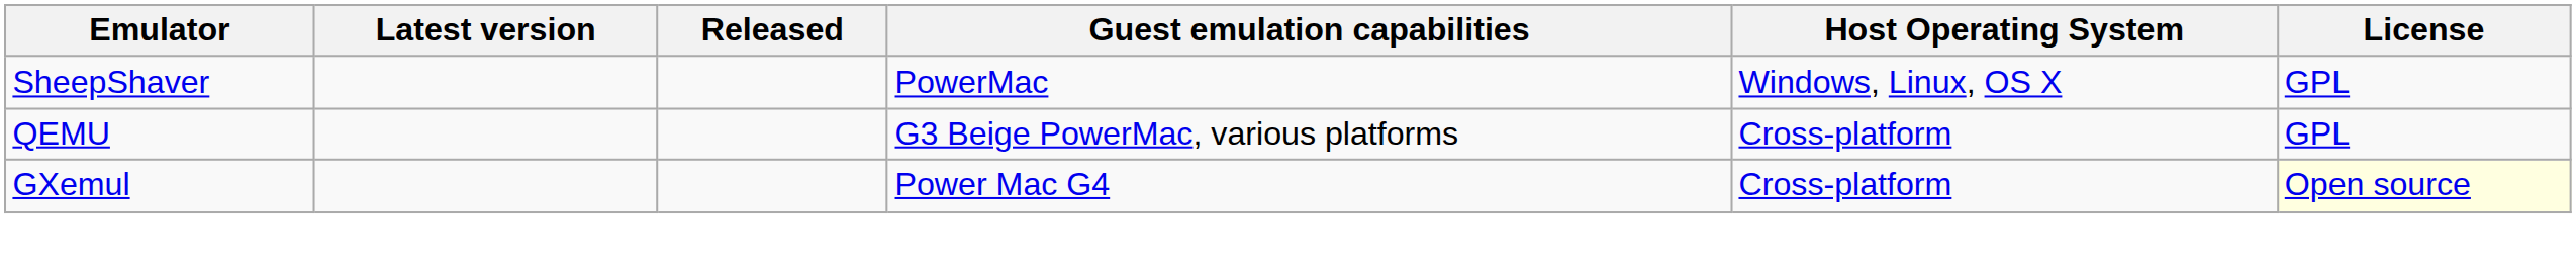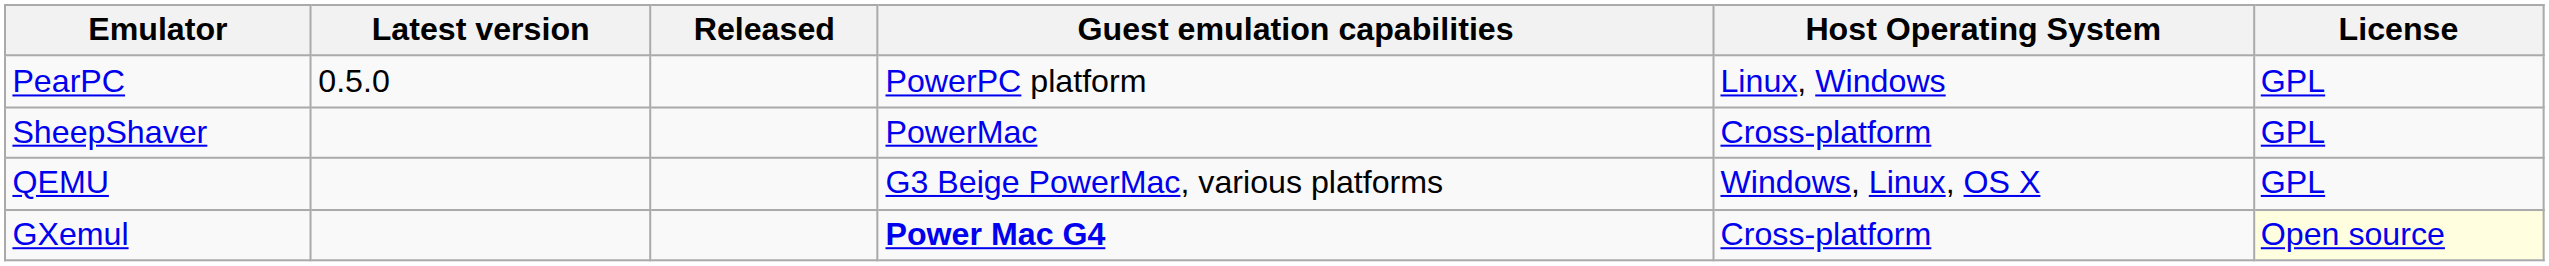+ row: PearPC | 0.5.0 | PowerPC platform | Linux, Windows | GPL
SheepShaver | Host Operating System: Windows, Linux, OS X -> Cross-platform
QEMU | Host Operating System: Cross-platform -> Windows, Linux, OS X
GXemul | Guest emulation capabilities: normal -> bold
